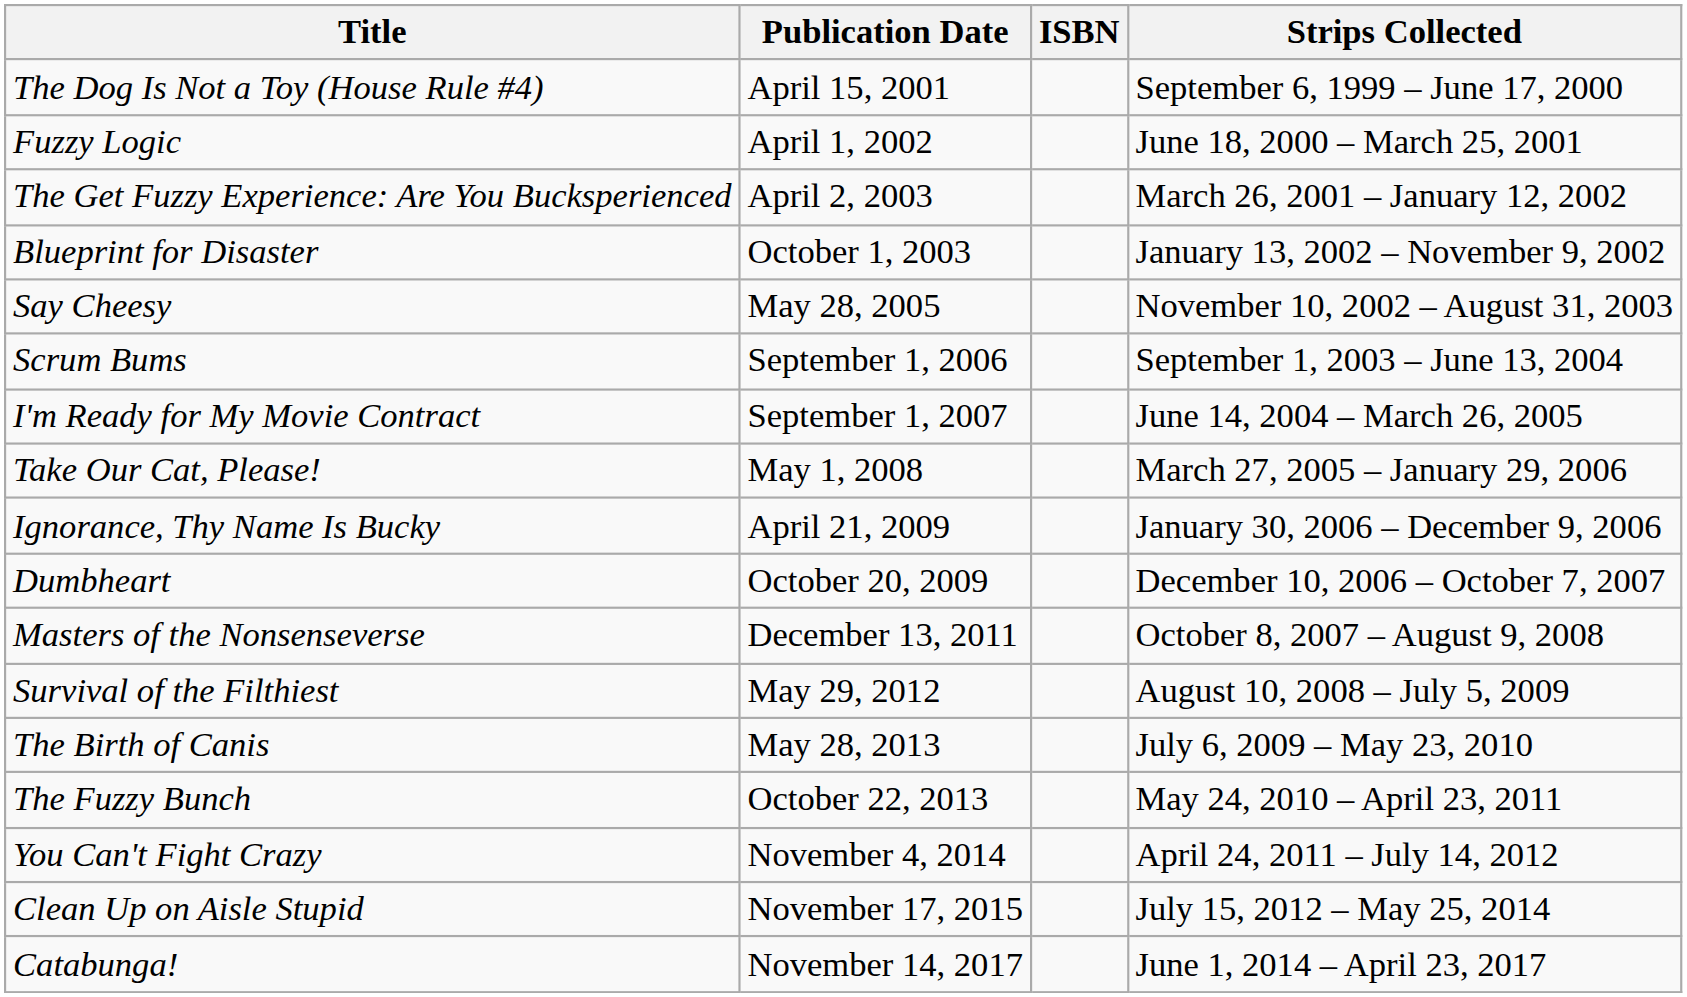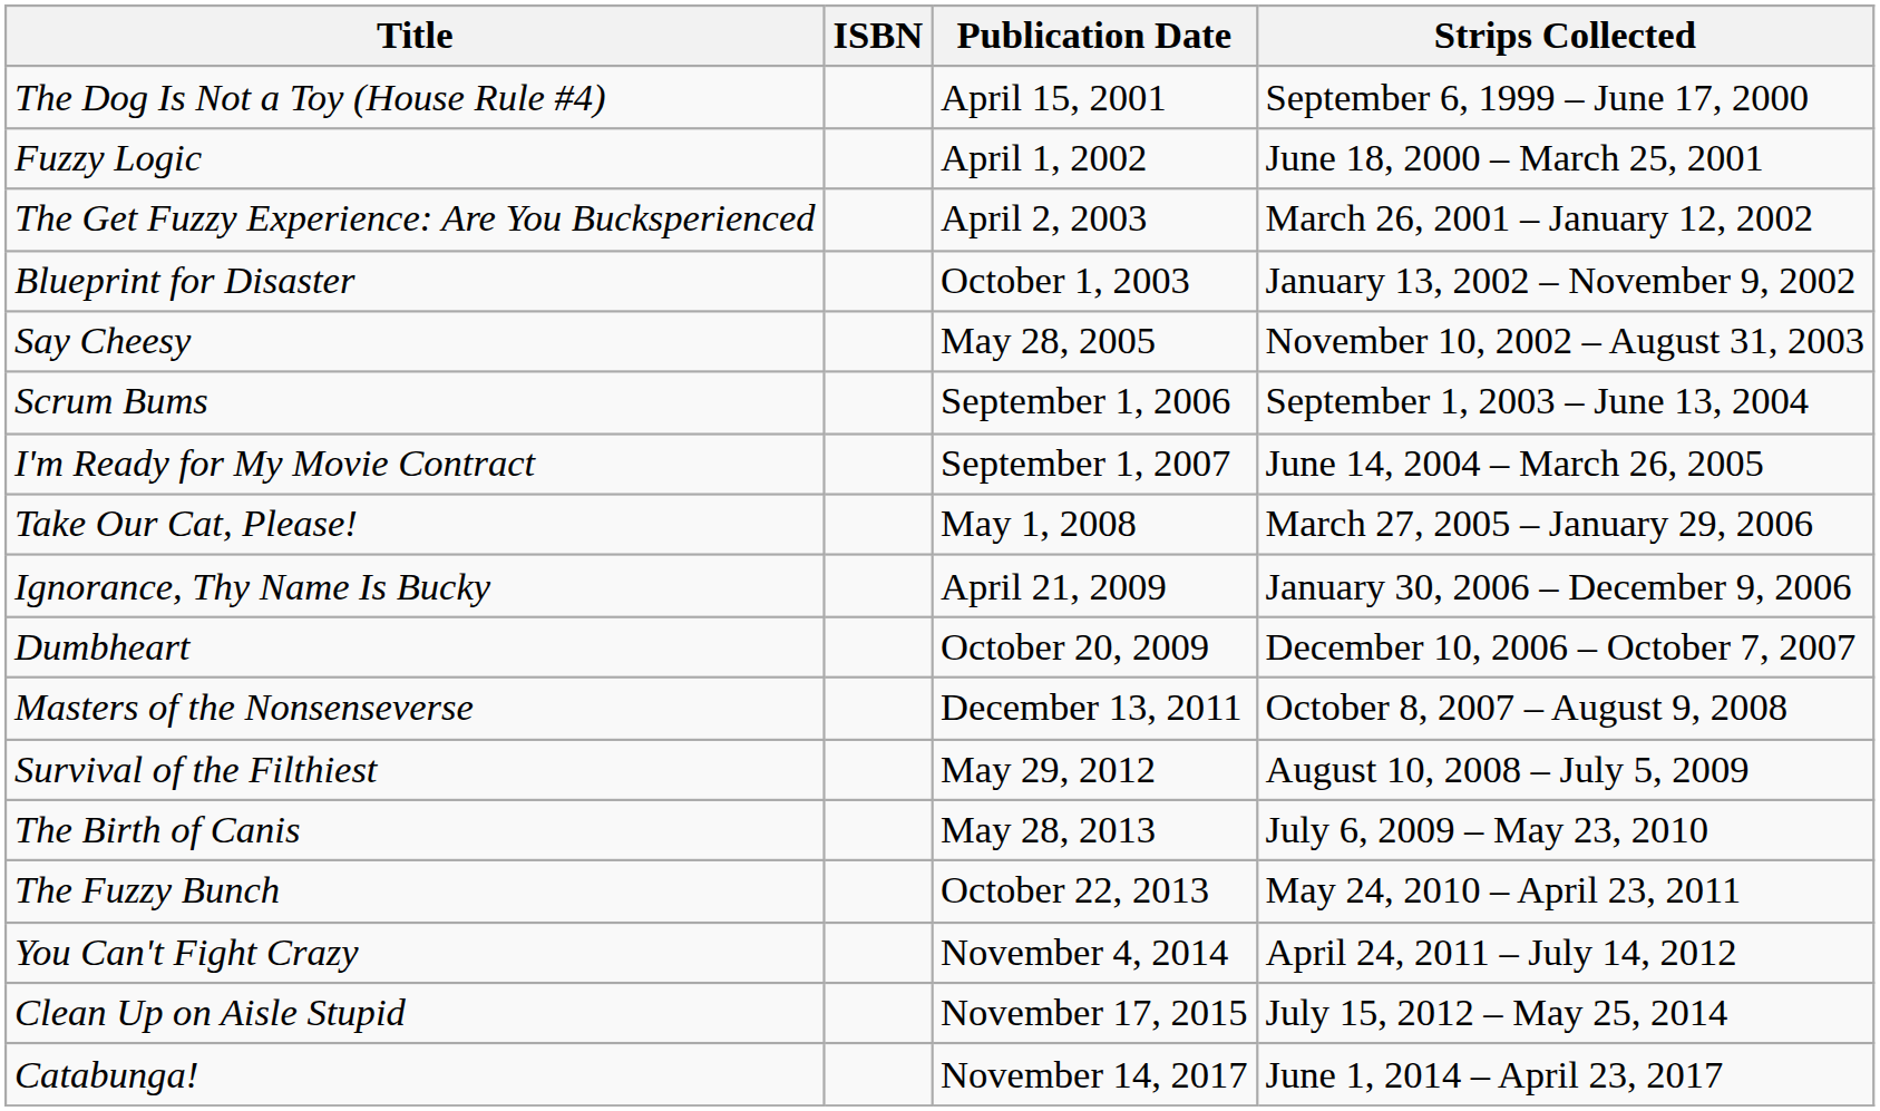columns swapped: Publication Date <-> ISBN
